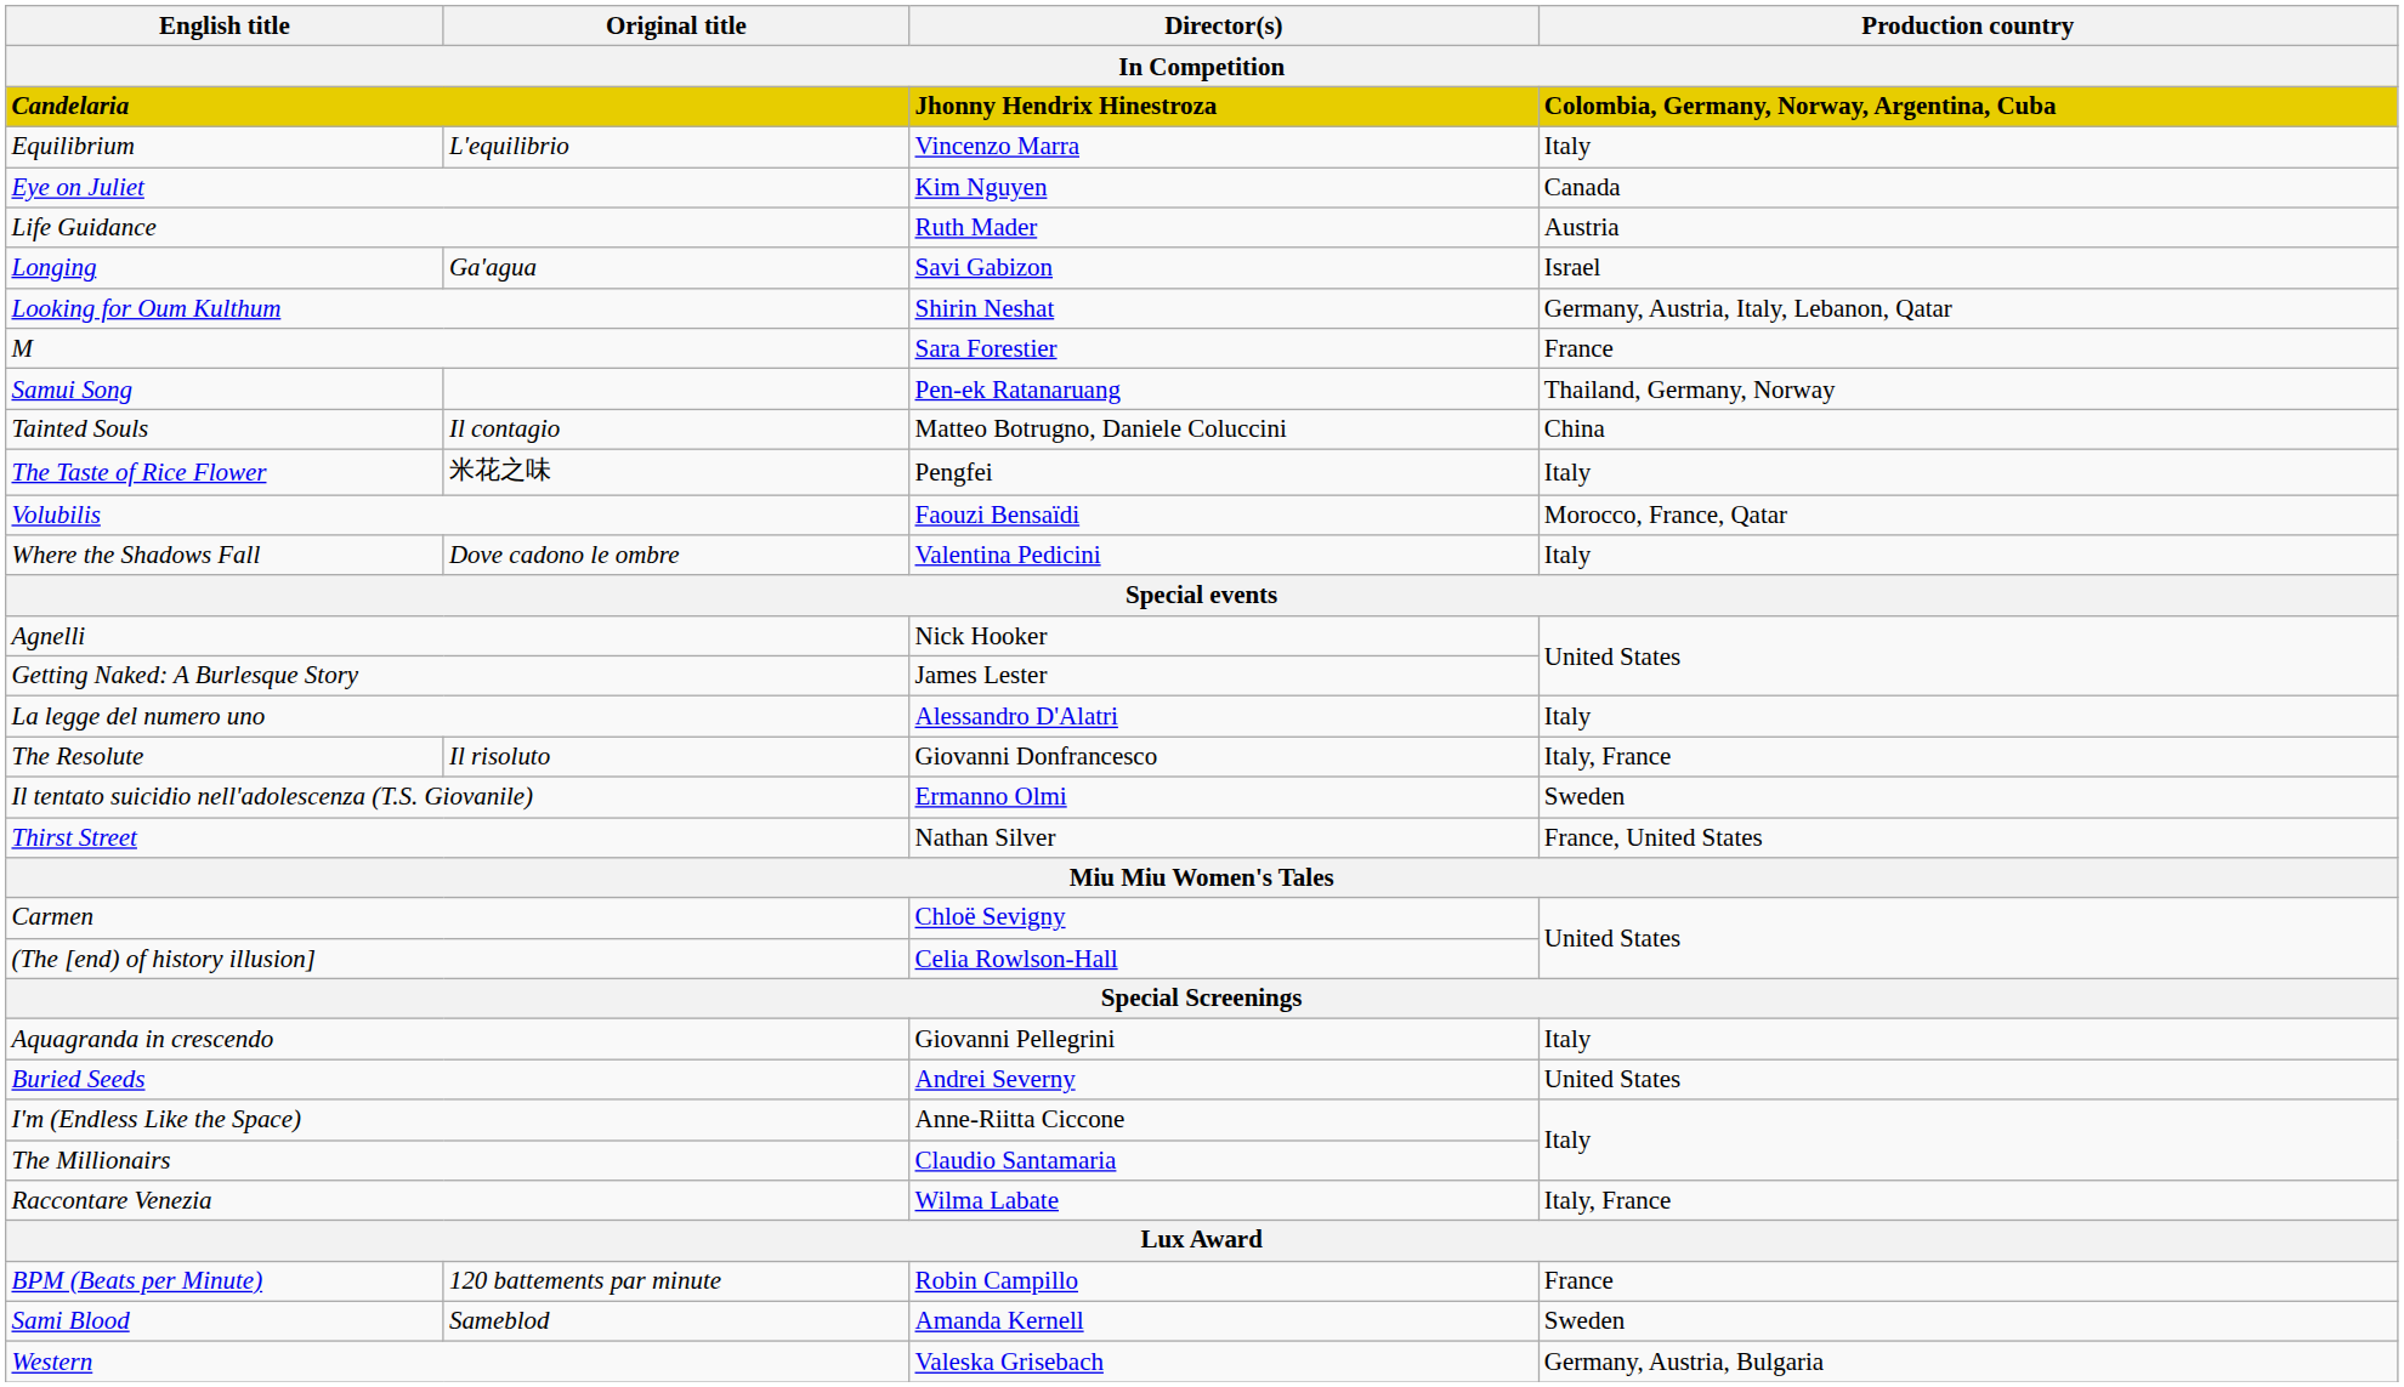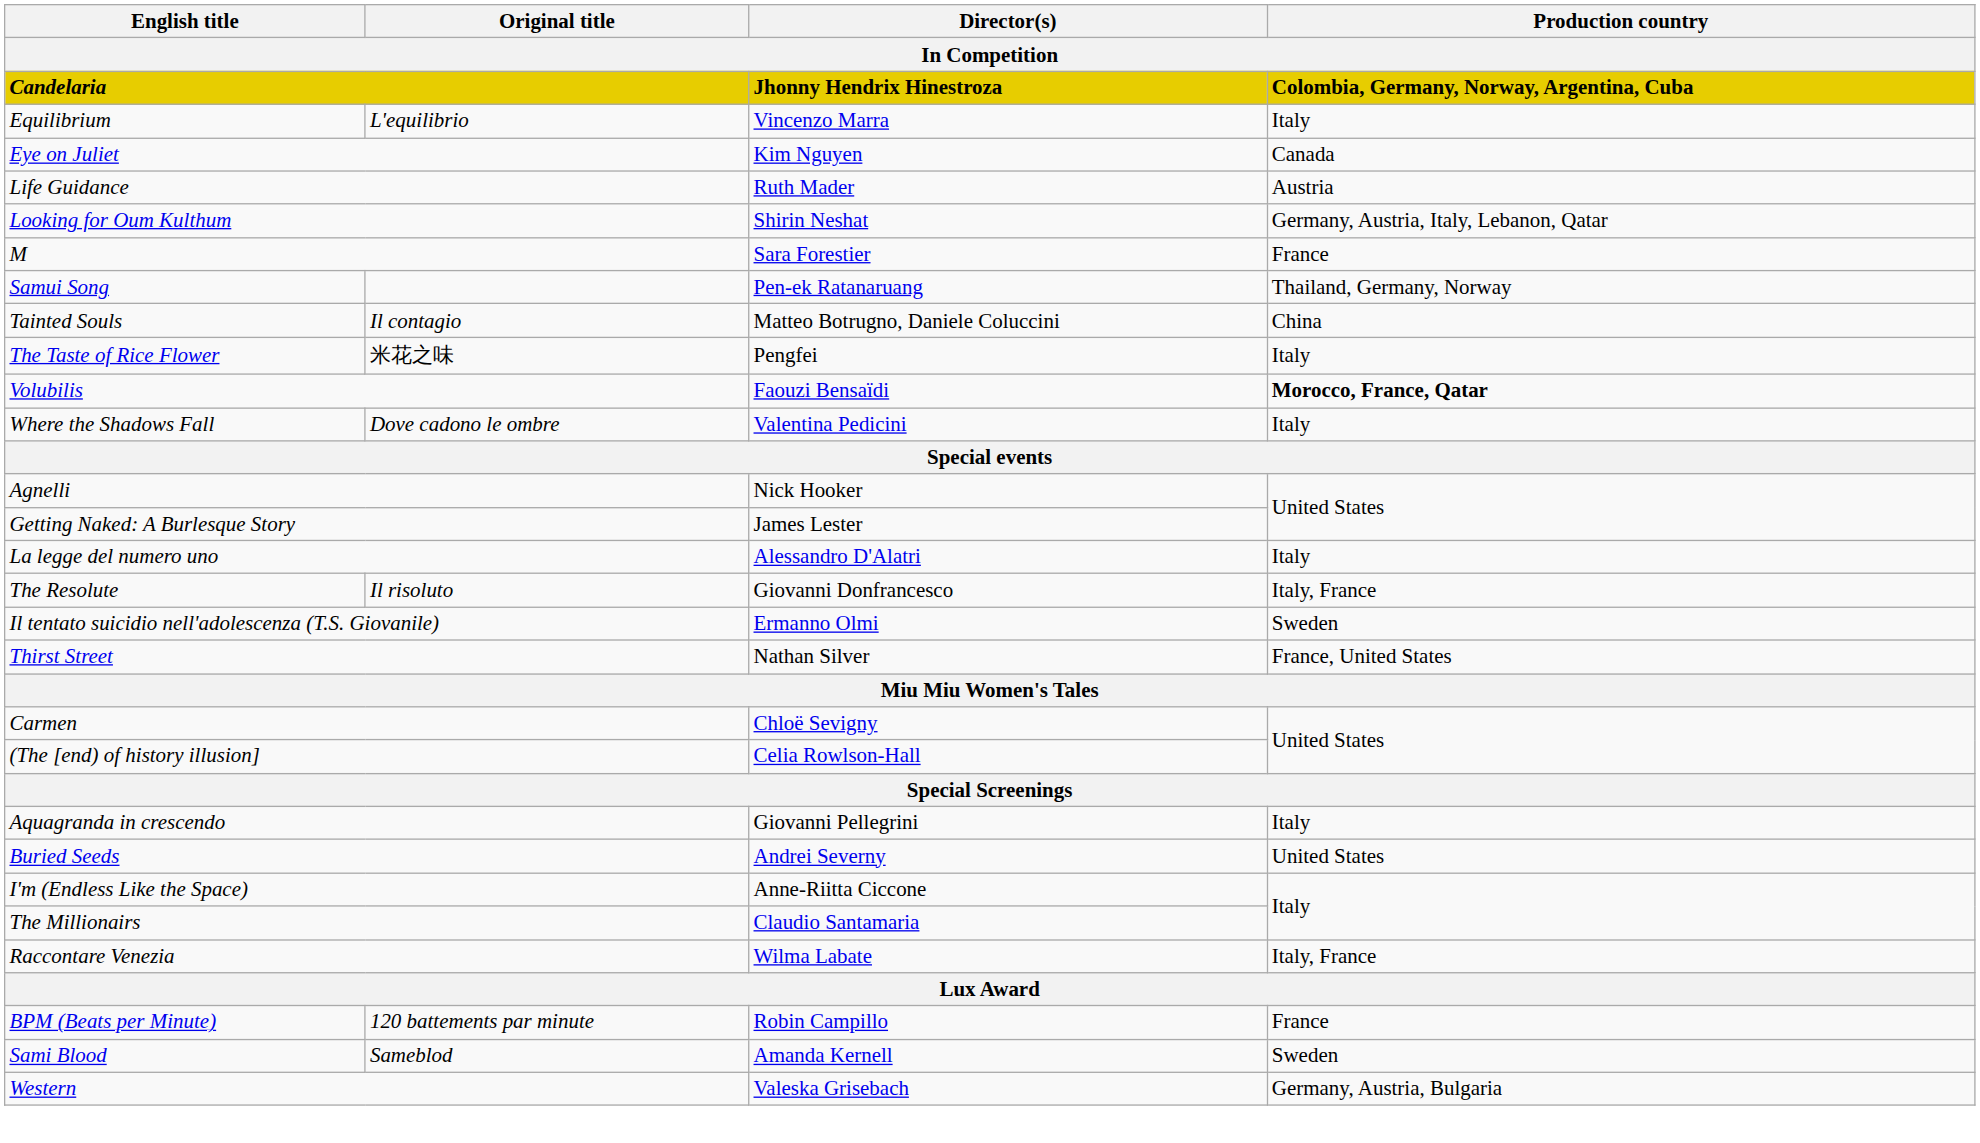- row: Longing | Ga'agua | Savi Gabizon | Israel
Volubilis | Production country: normal -> bold
